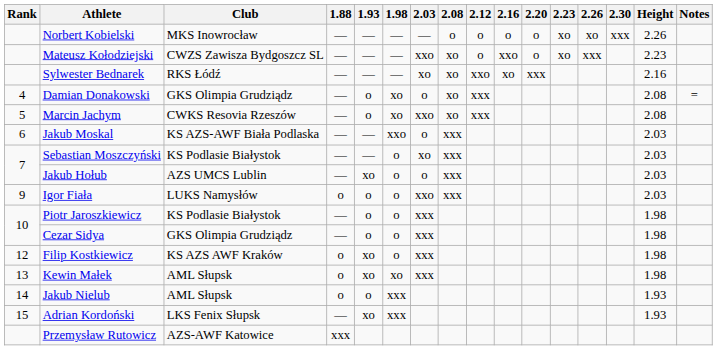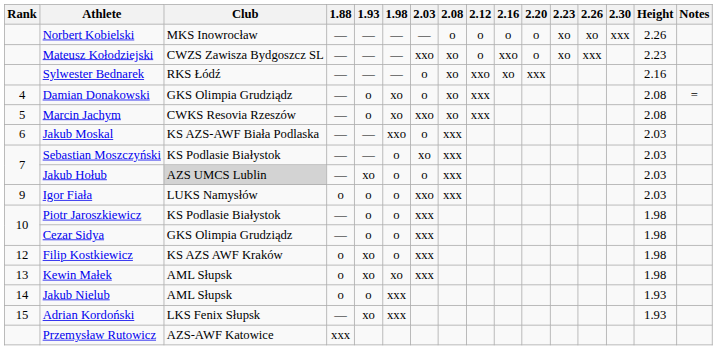Sylwester Bednarek | 2.03: xo -> o
Jakub Hołub | Club: no background -> lightgrey background
